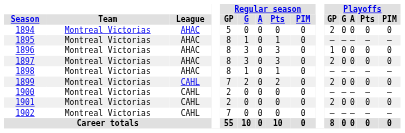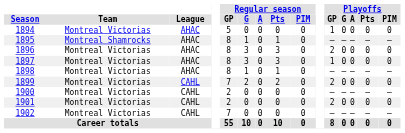1894 | Playoffs / GP: 2 -> 1
1895 | Team: Montreal Victorias -> Montreal Shamrocks
1896 | Playoffs / GP: 1 -> 2
1897 | Playoffs / GP: 2 -> 1
